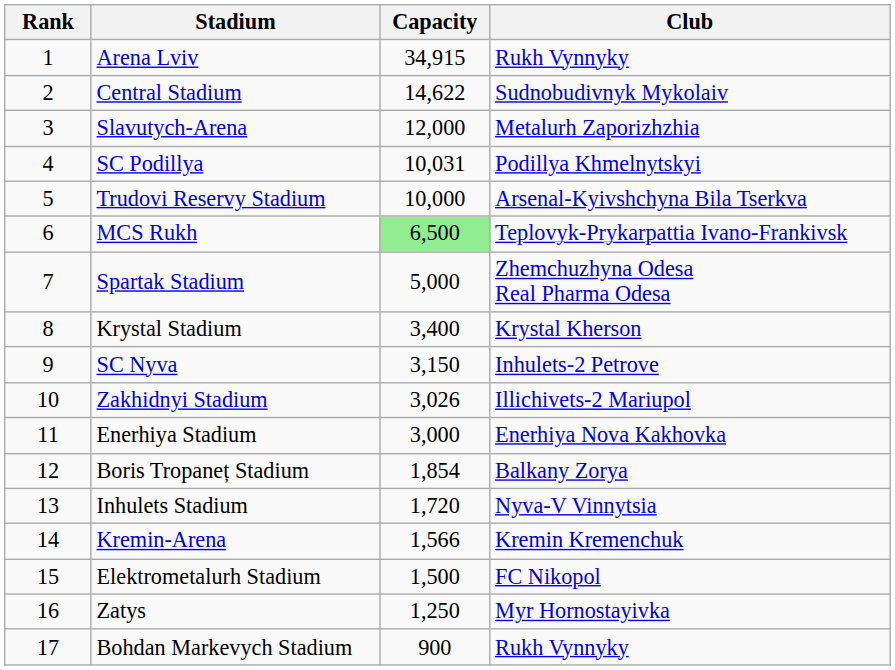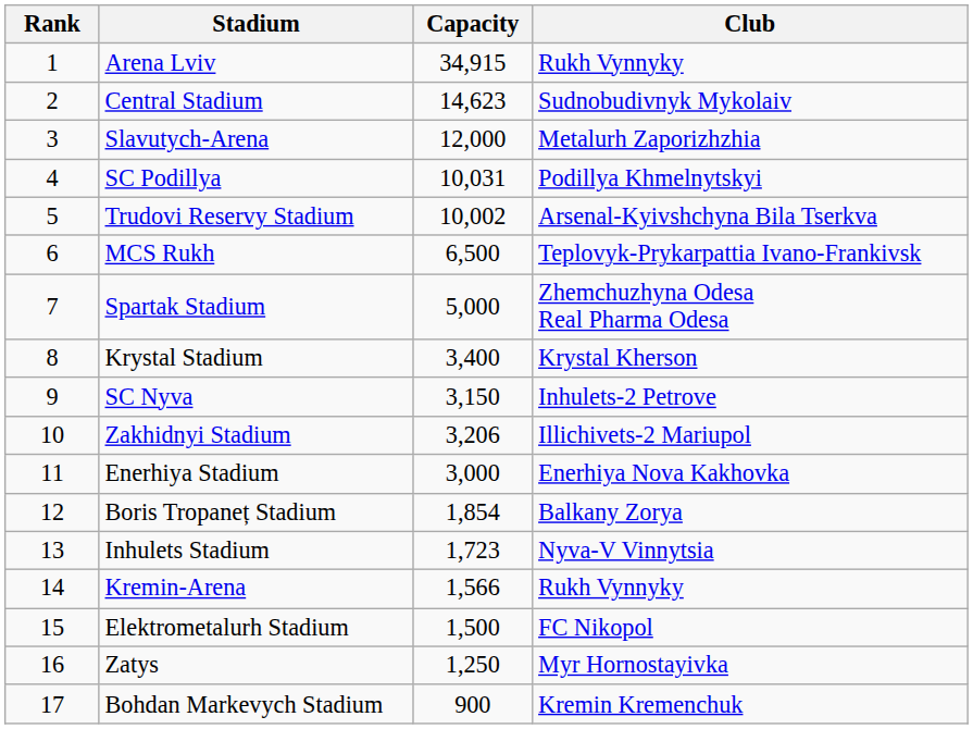Central Stadium | Capacity: 14,622 -> 14,623
Trudovi Reservy Stadium | Capacity: 10,000 -> 10,002
MCS Rukh | Capacity: lightgreen background -> no background
Zakhidnyi Stadium | Capacity: 3,026 -> 3,206
Inhulets Stadium | Capacity: 1,720 -> 1,723
Kremin-Arena | Club: Kremin Kremenchuk -> Rukh Vynnyky
Bohdan Markevych Stadium | Club: Rukh Vynnyky -> Kremin Kremenchuk
